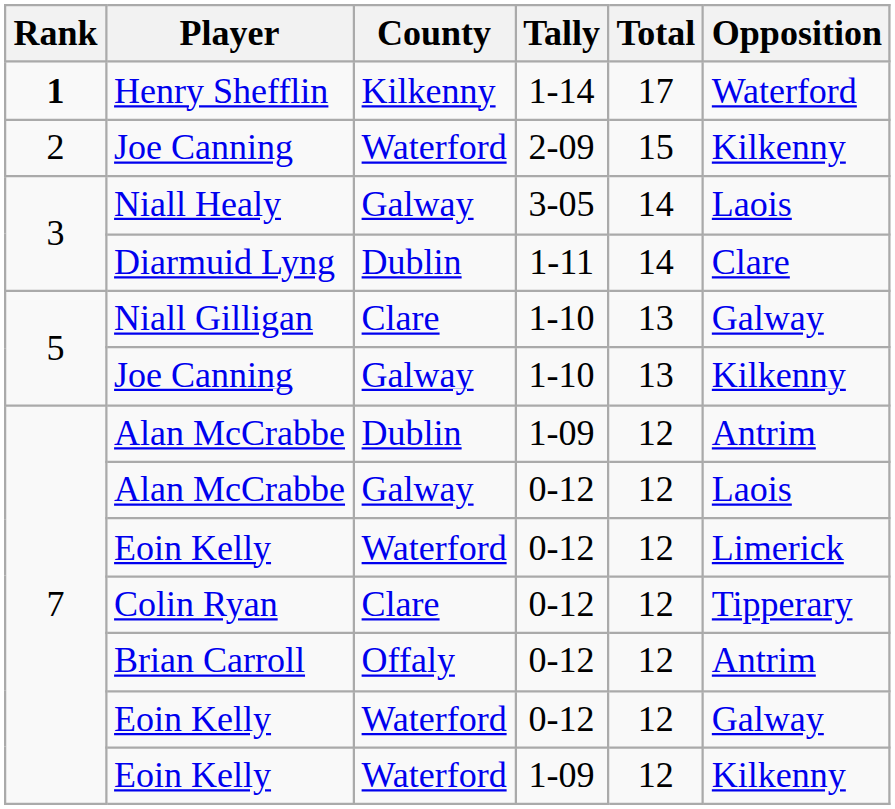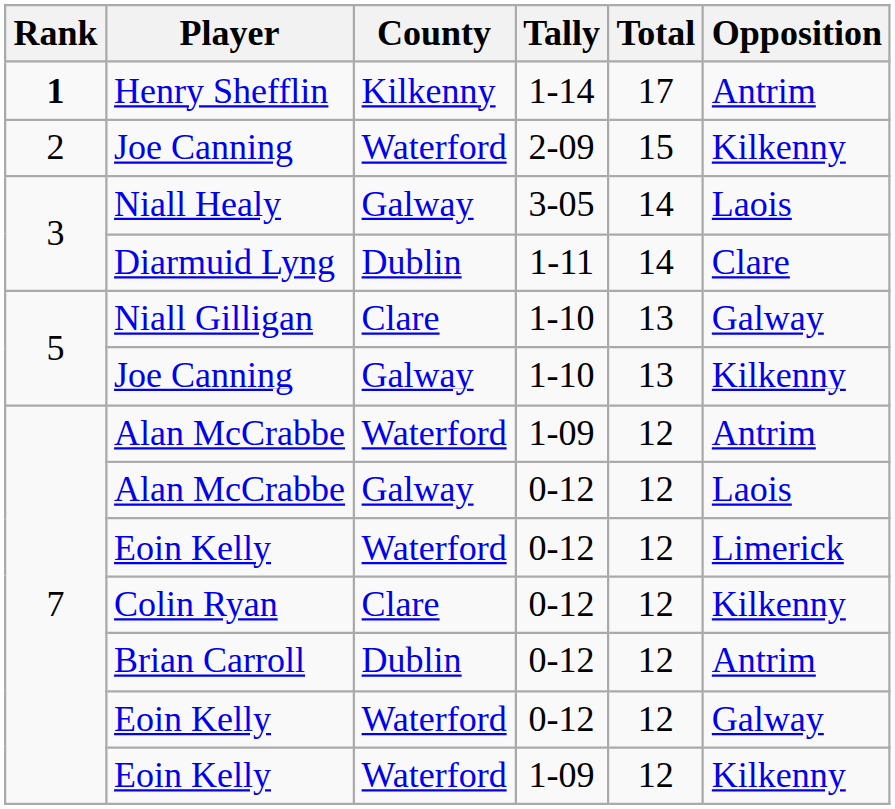Henry Shefflin | Opposition: Waterford -> Antrim
Alan McCrabbe / 1-09 | County: Dublin -> Waterford
Colin Ryan | Opposition: Tipperary -> Kilkenny
Brian Carroll | County: Offaly -> Dublin
